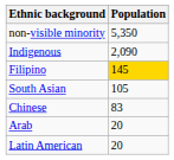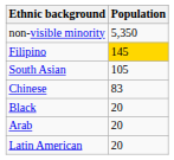- row: Indigenous | 2,090
+ row: Black | 20
